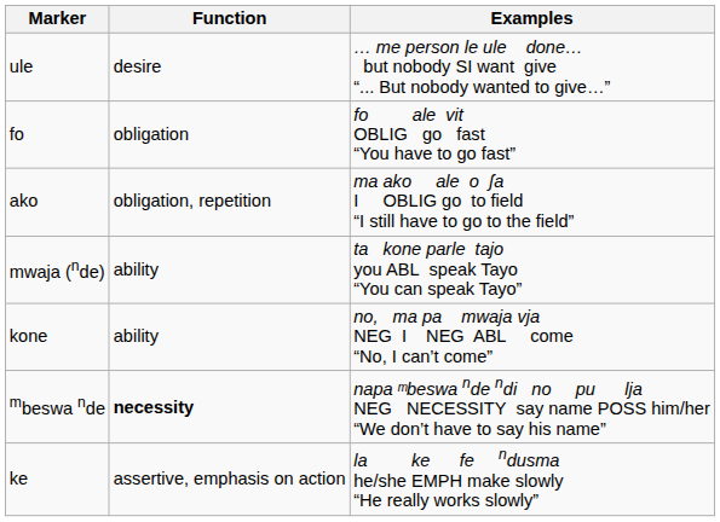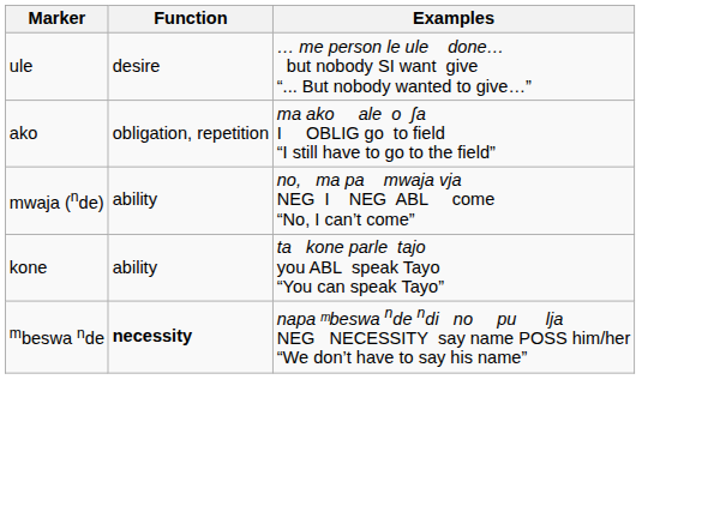- row: fo | obligation | fo ale vit OBLIG go fast “You have to go fast”
mwaja (nde) | Examples: ta kone parle tajo you ABL speak Tayo “You can speak Tayo” -> no, ma pa mwaja vja NEG I NEG ABL come “No, I can’t come”
kone | Examples: no, ma pa mwaja vja NEG I NEG ABL come “No, I can’t come” -> ta kone parle tajo you ABL speak Tayo “You can speak Tayo”
- row: ke | assertive, emphasis on action | la ke fe ndusma he/she EMPH make slowly “He really works slowly”
